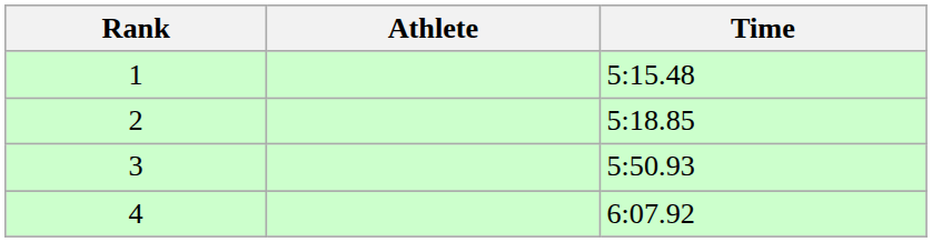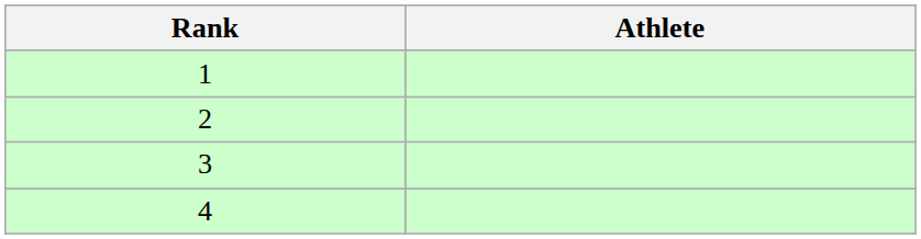- column: Time | 5:15.48 | 5:18.85 | 5:50.93 | 6:07.92
